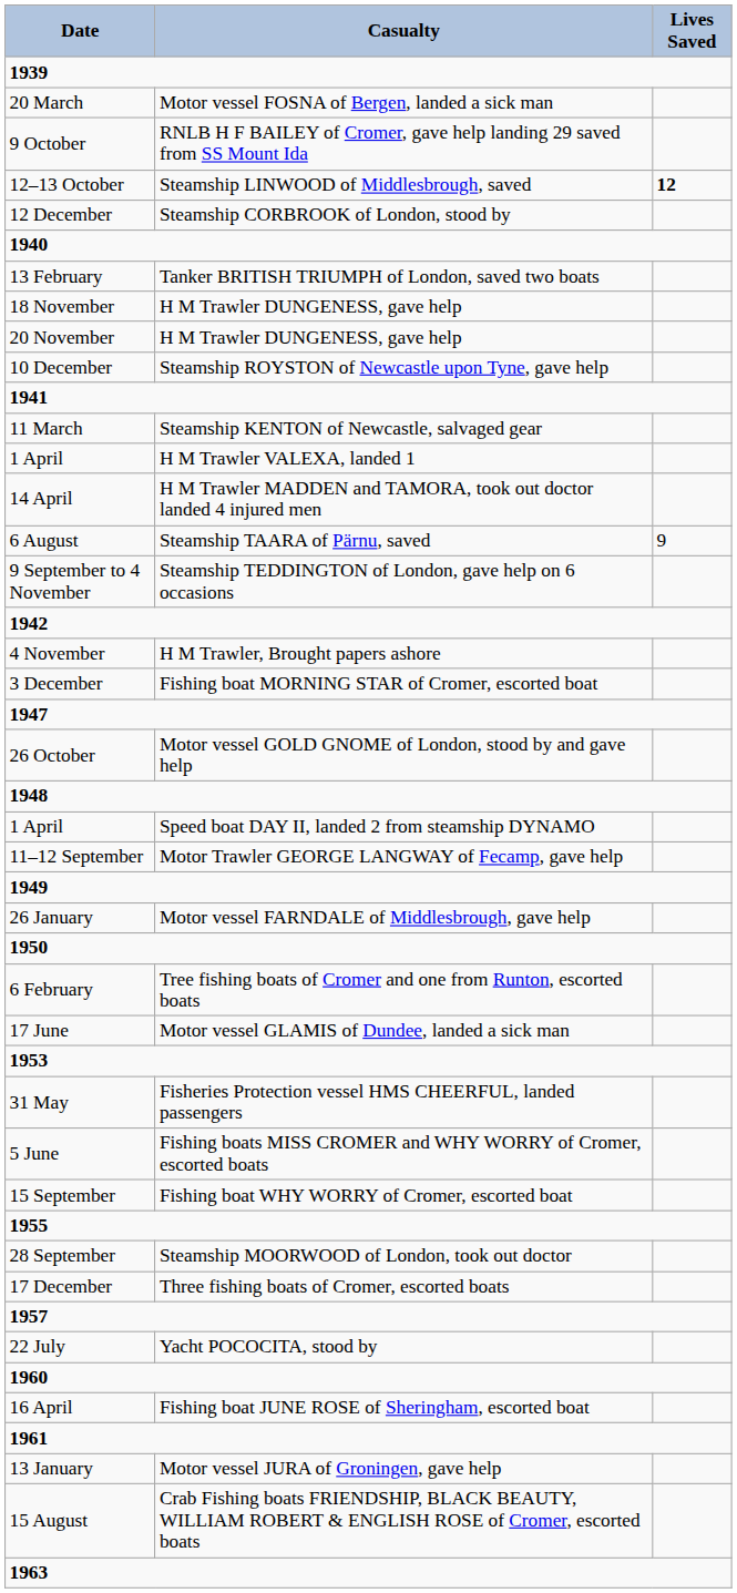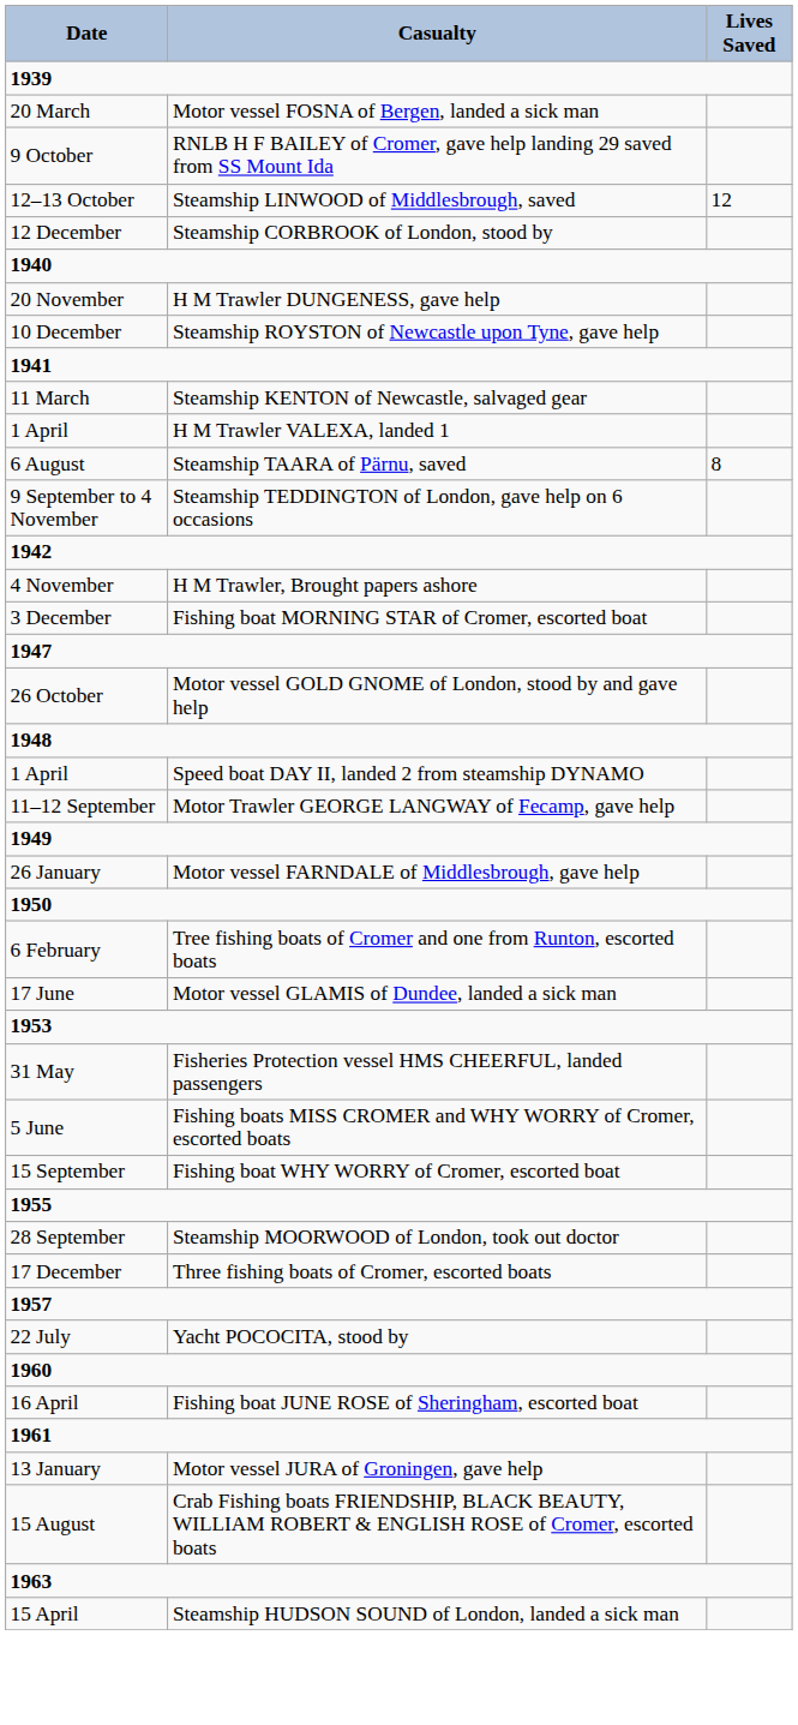12–13 October | Lives Saved: bold -> normal
- row: 13 February | Tanker BRITISH TRIUMPH of London, saved two boats
- row: 18 November | H M Trawler DUNGENESS, gave help
- row: 14 April | H M Trawler MADDEN and TAMORA, took out doctor landed 4 injured men
6 August | Lives Saved: 9 -> 8
+ row: 15 April | Steamship HUDSON SOUND of London, landed a sick man
